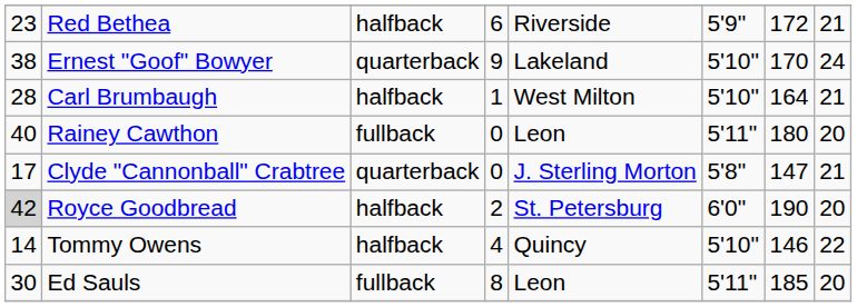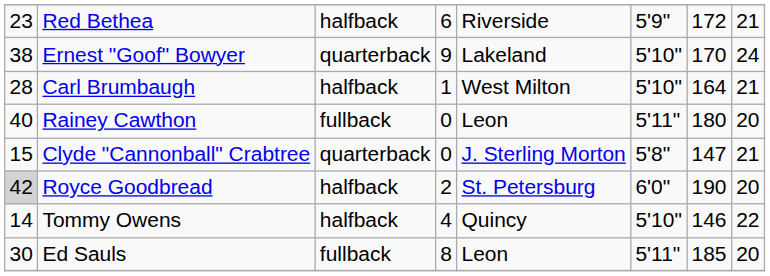Clyde "Cannonball" Crabtree | column 1: 17 -> 15
